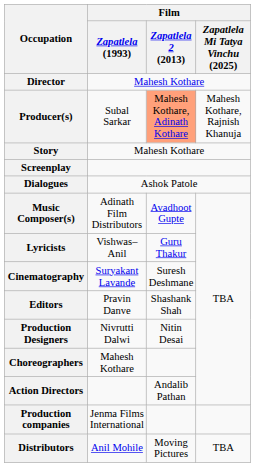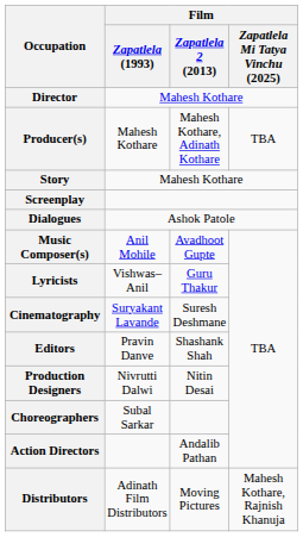Producer(s) | Film / Zapatlela (1993): Subal Sarkar -> Mahesh Kothare
Producer(s) | Film / Zapatlela 2 (2013): lightsalmon background -> no background
Producer(s) | Film / Zapatlela Mi Tatya Vinchu (2025): Mahesh Kothare, Rajnish Khanuja -> TBA
Music Composer(s) | Film / Zapatlela (1993): Adinath Film Distributors -> Anil Mohile
Choreographers | Film / Zapatlela (1993): Mahesh Kothare -> Subal Sarkar
- row: Production companies | Jenma Films International
Distributors | Film / Zapatlela (1993): Anil Mohile -> Adinath Film Distributors
Distributors | Film / Zapatlela Mi Tatya Vinchu (2025): TBA -> Mahesh Kothare, Rajnish Khanuja
